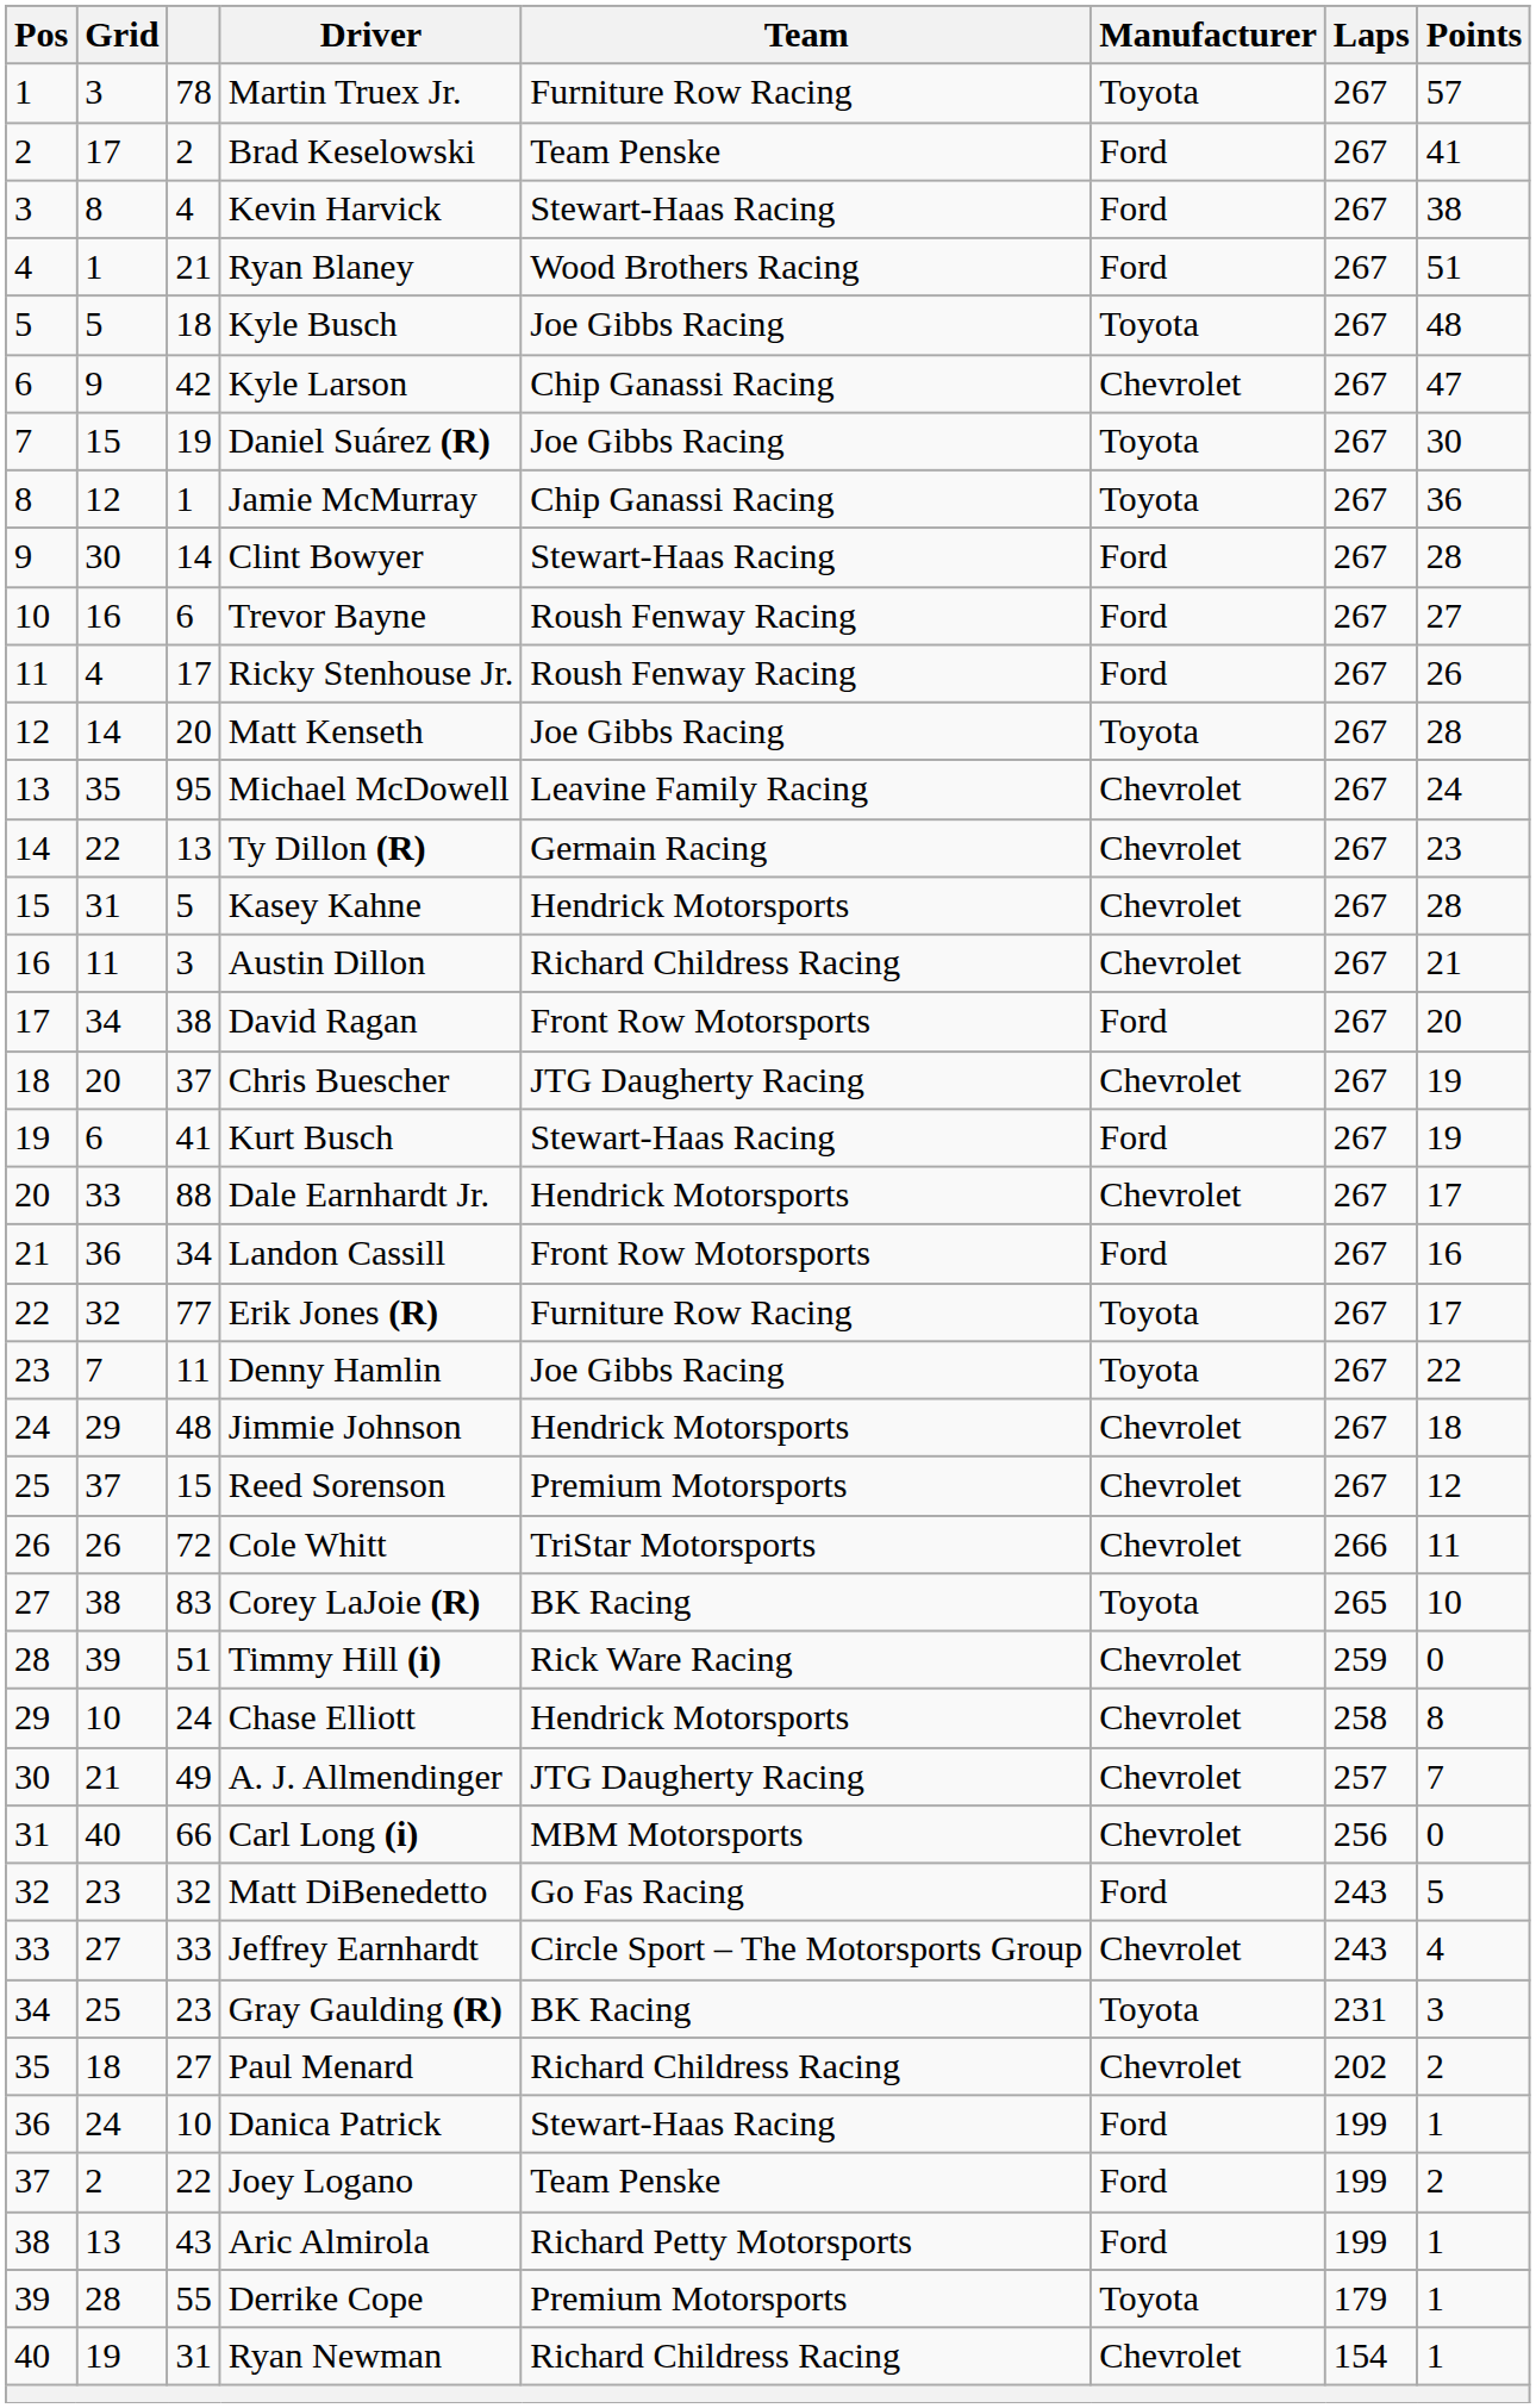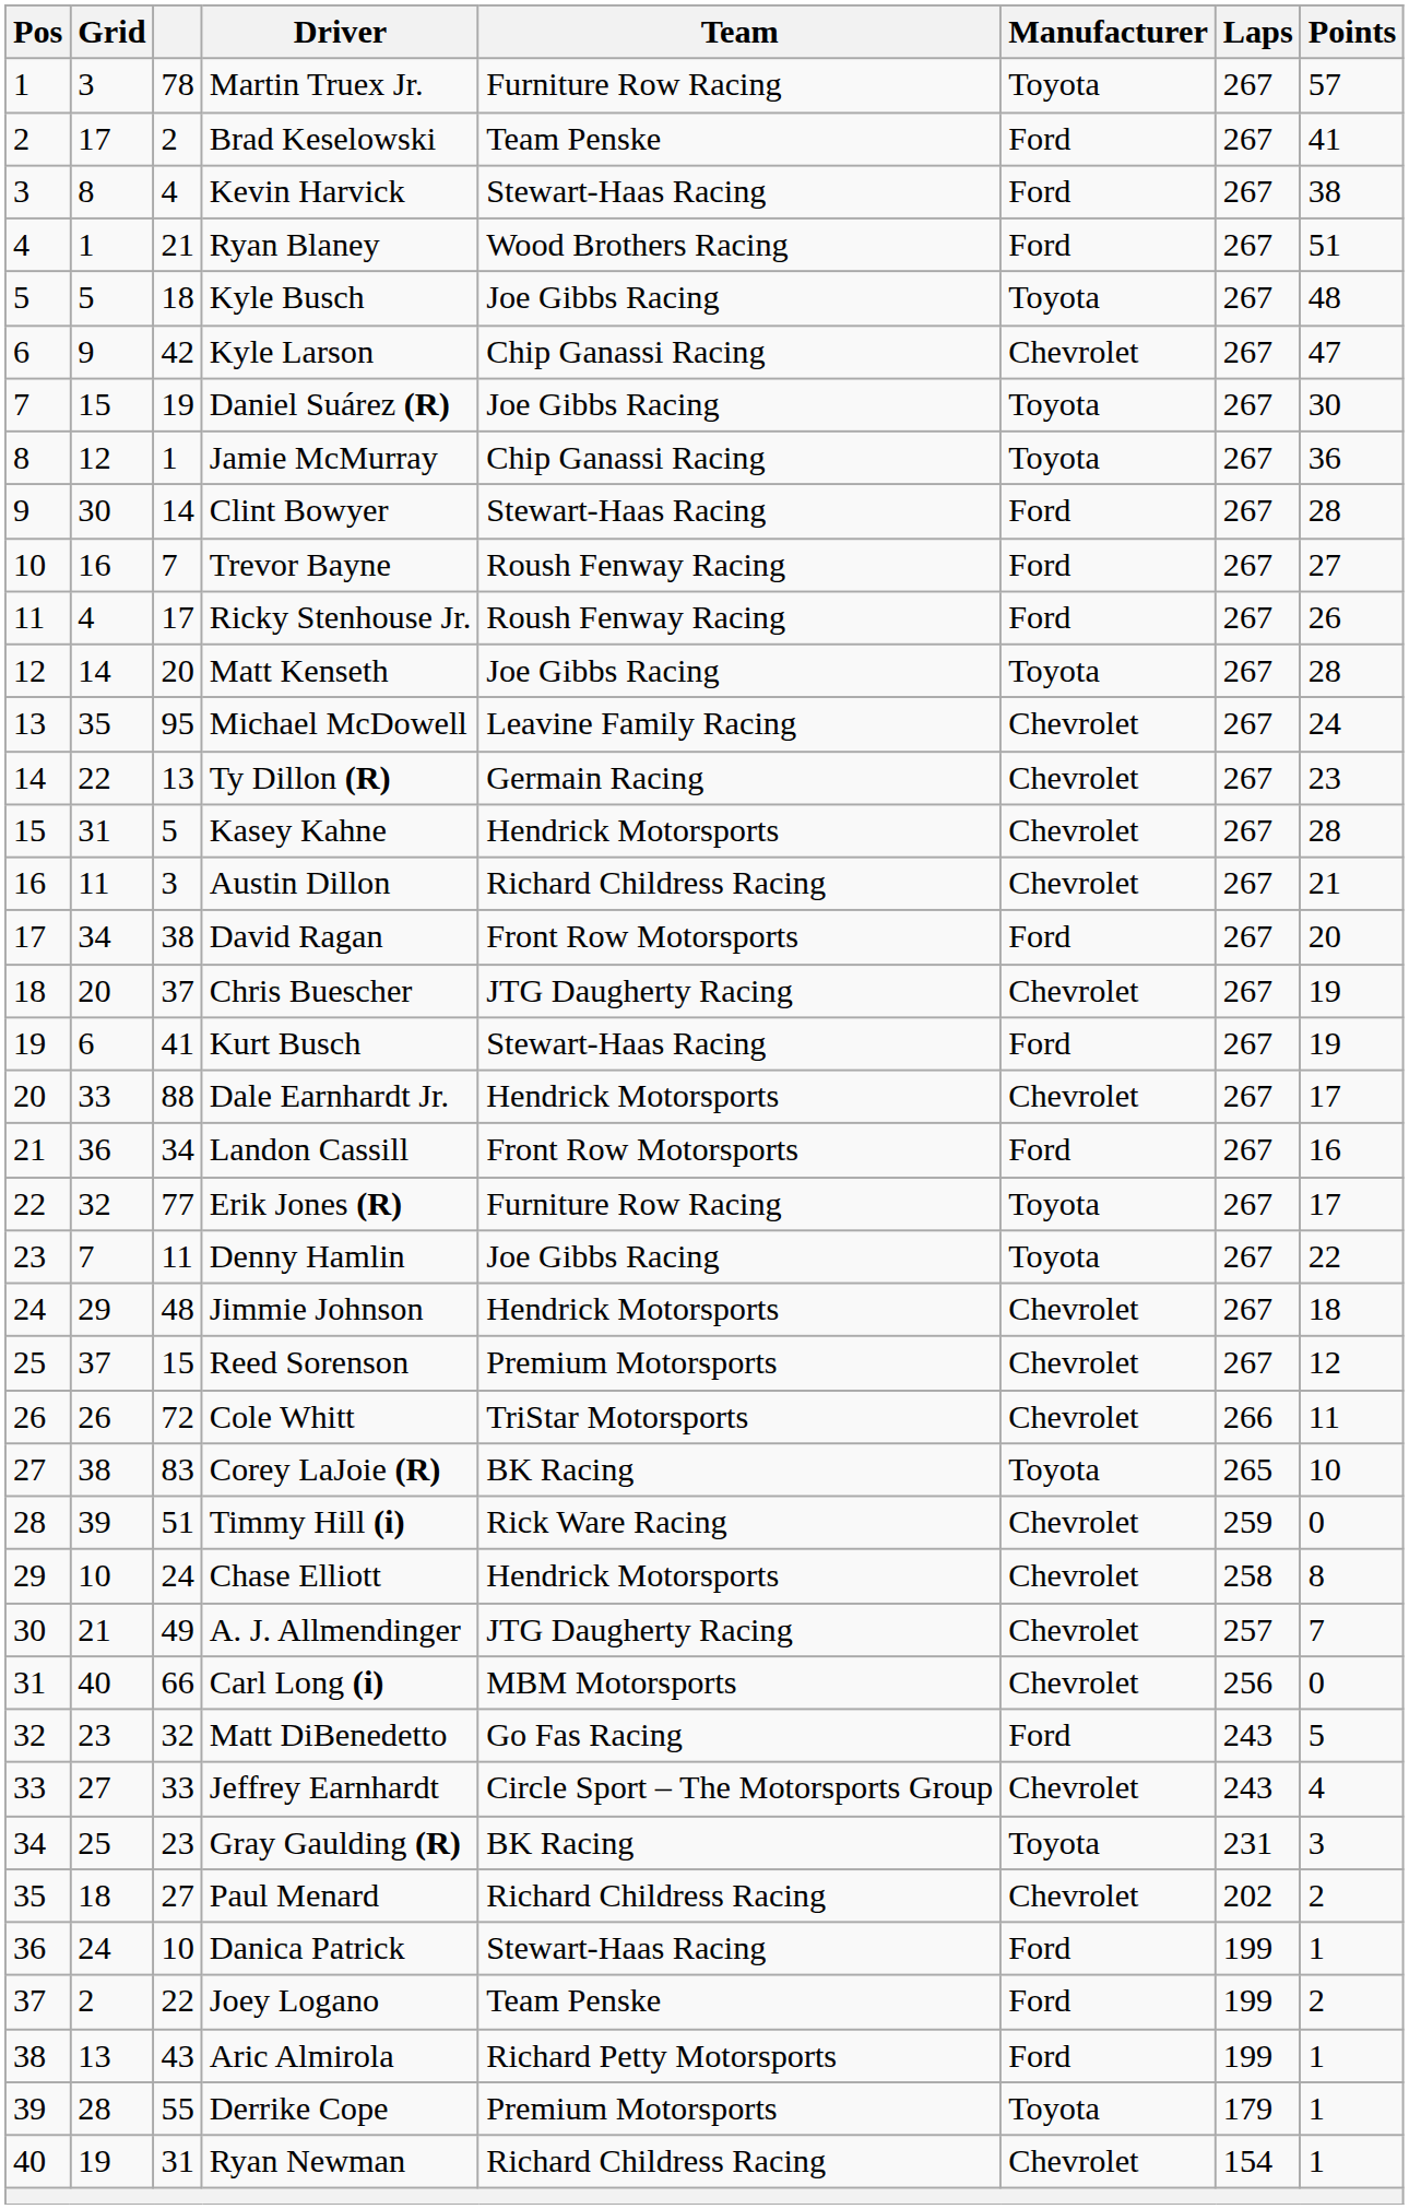Trevor Bayne | column 3: 6 -> 7
